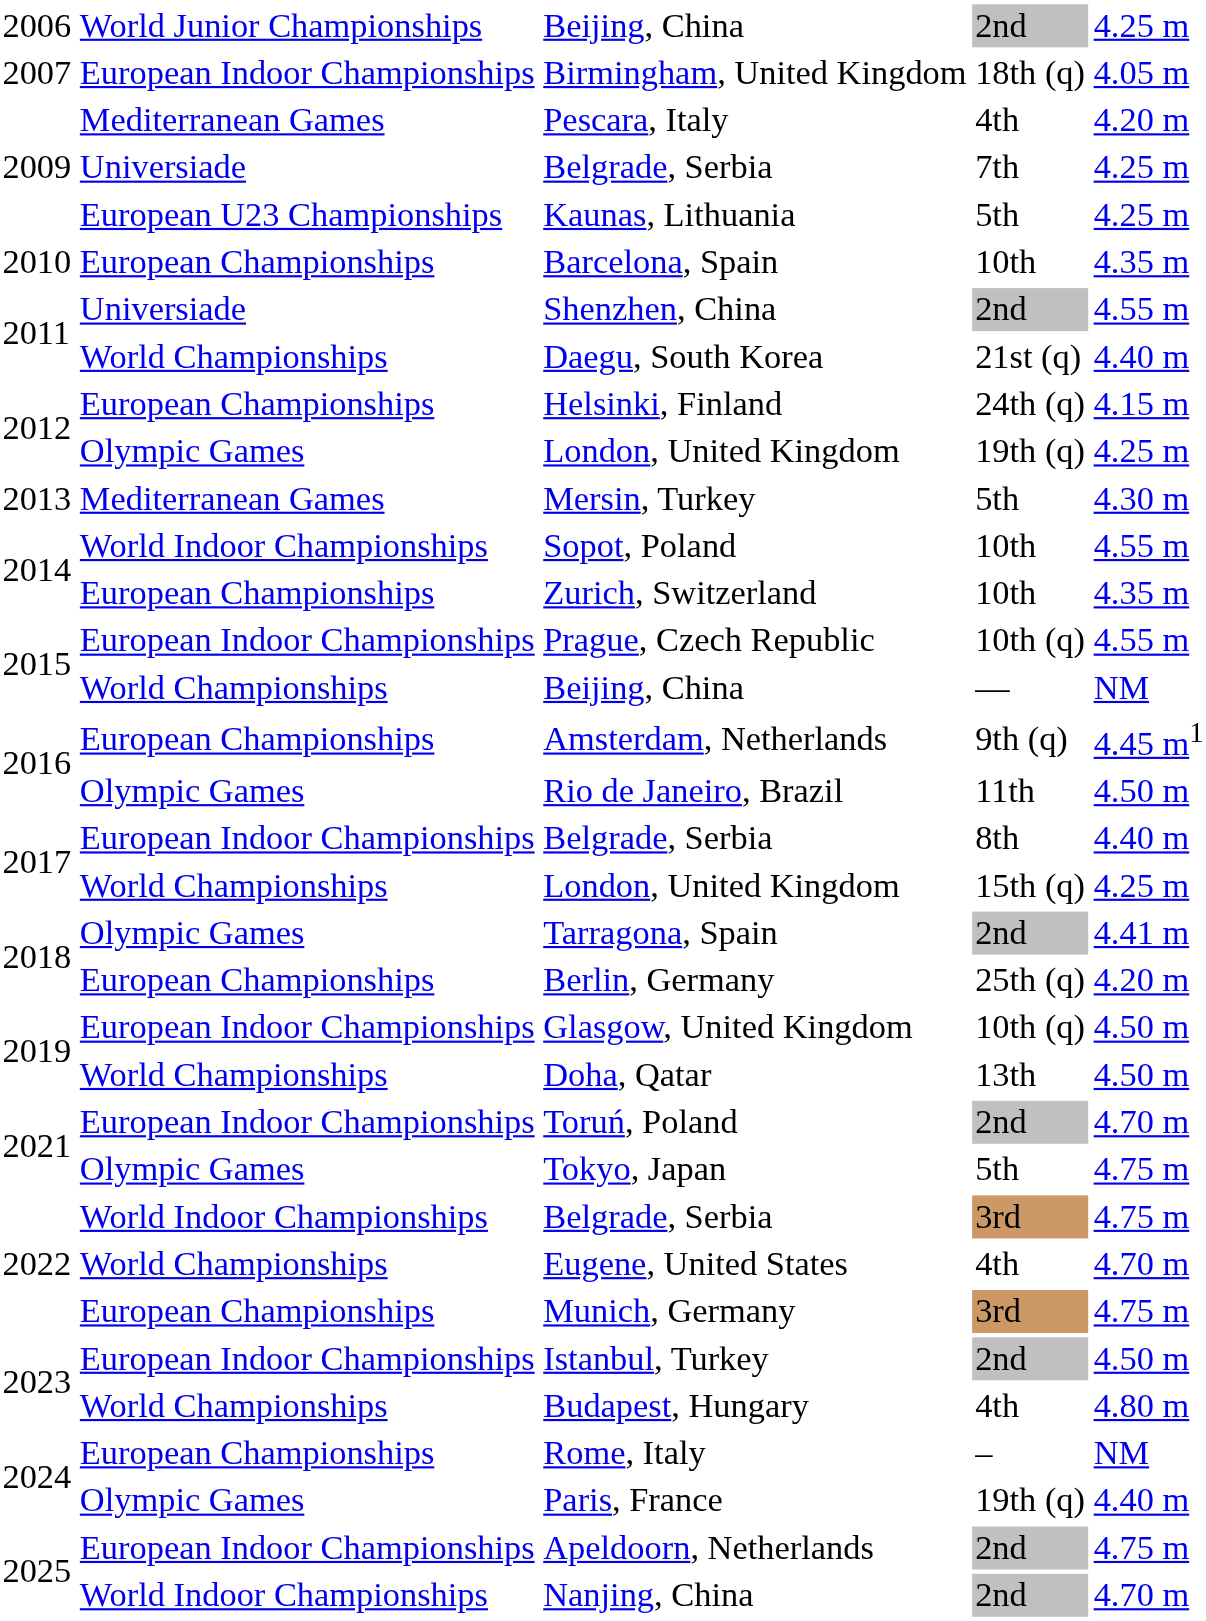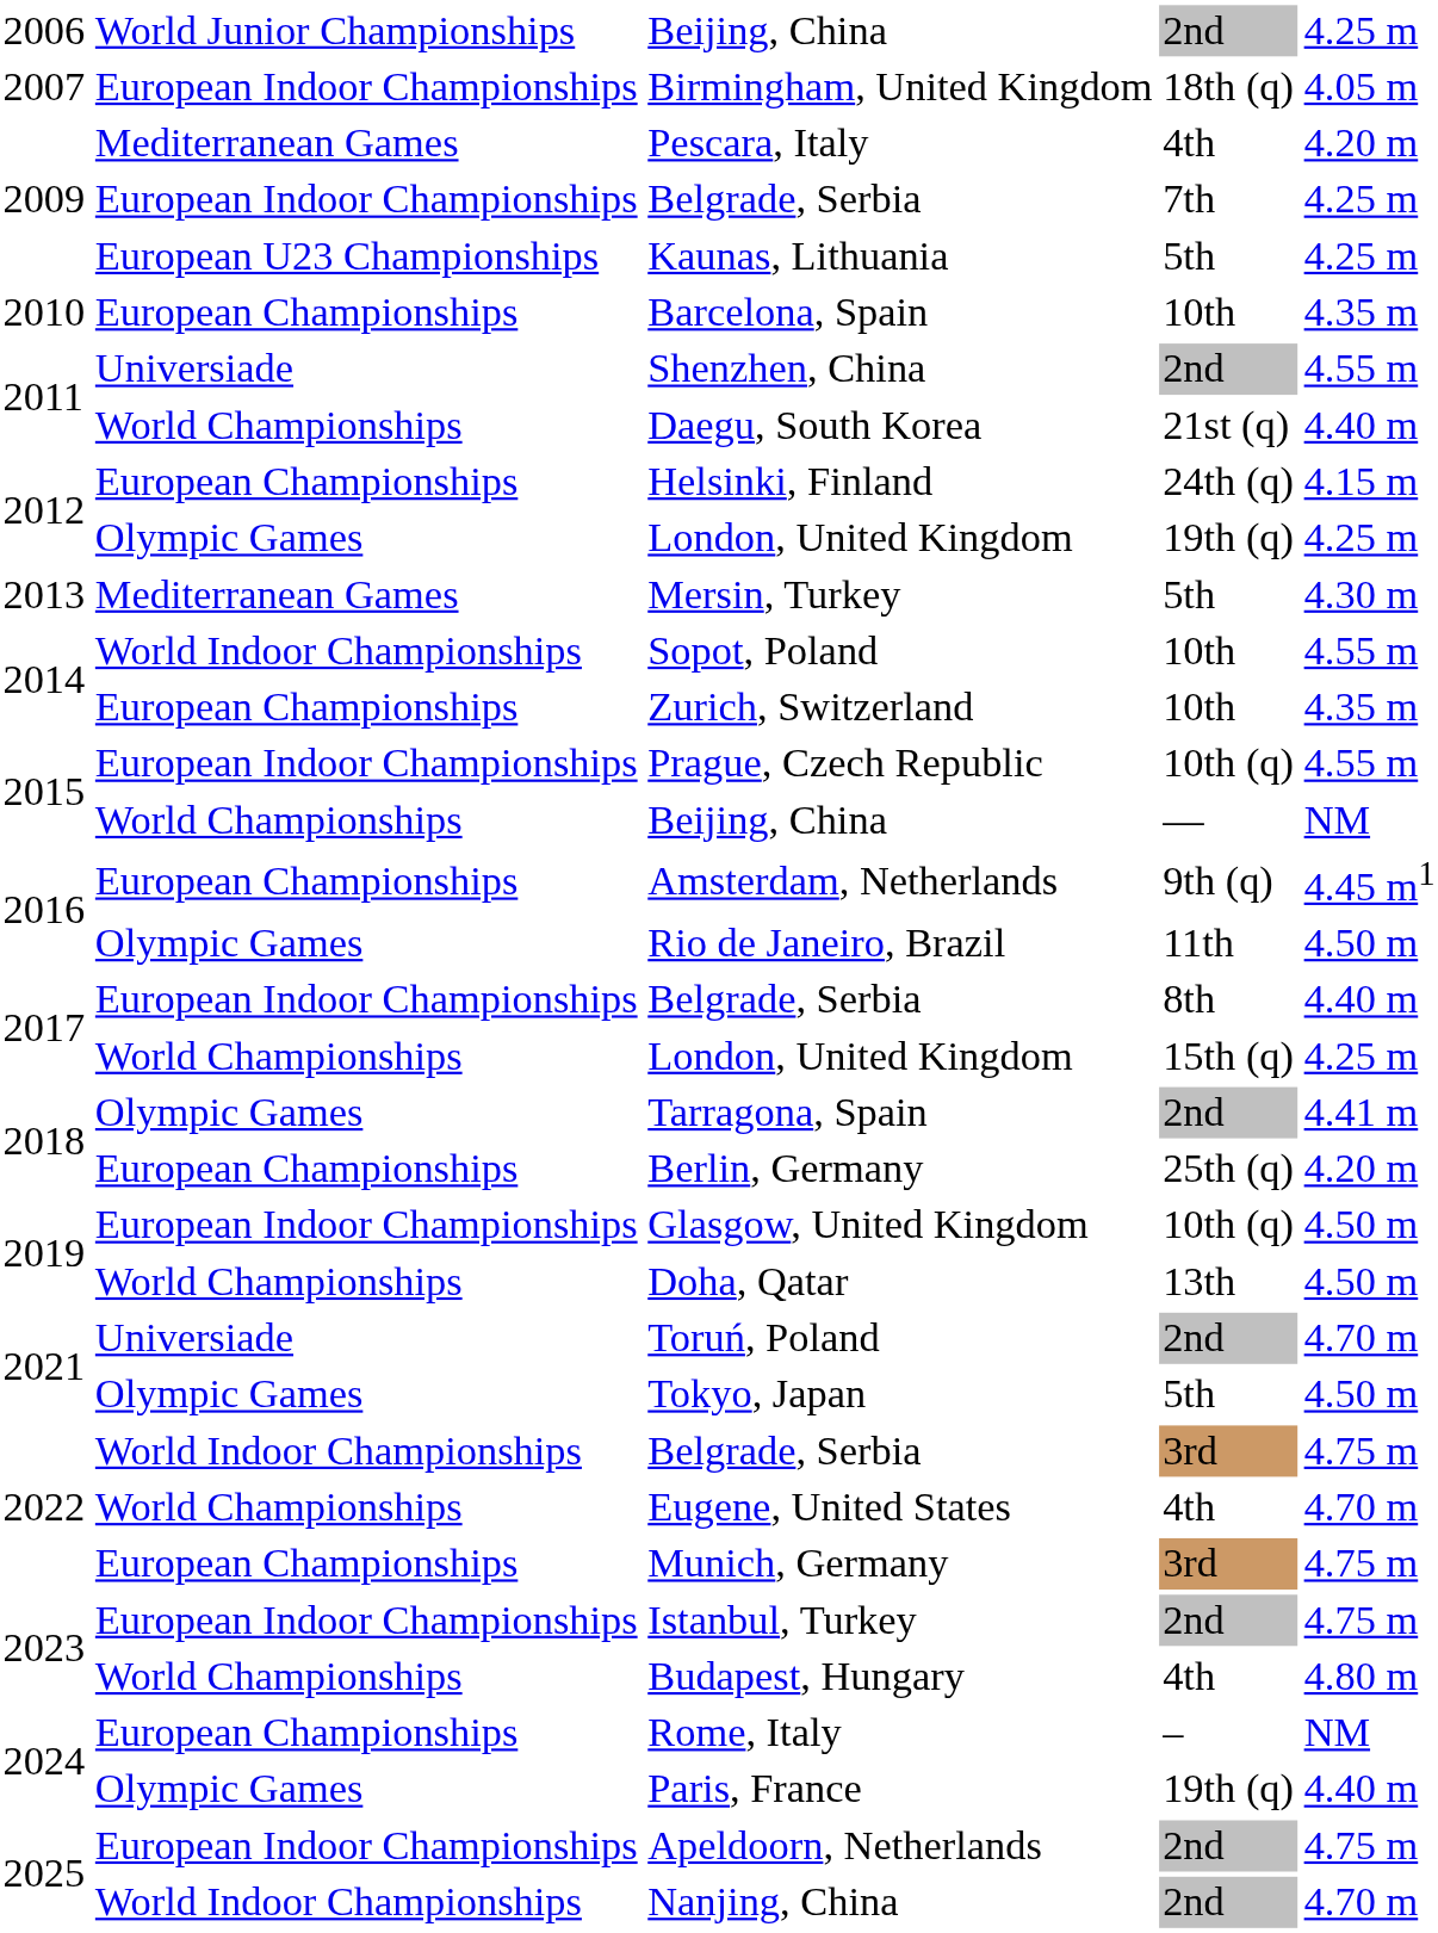Belgrade, Serbia / 7th | column 2: Universiade -> European Indoor Championships
Toruń, Poland | column 2: European Indoor Championships -> Universiade
Tokyo, Japan | column 5: 4.75 m -> 4.50 m
Istanbul, Turkey | column 5: 4.50 m -> 4.75 m
